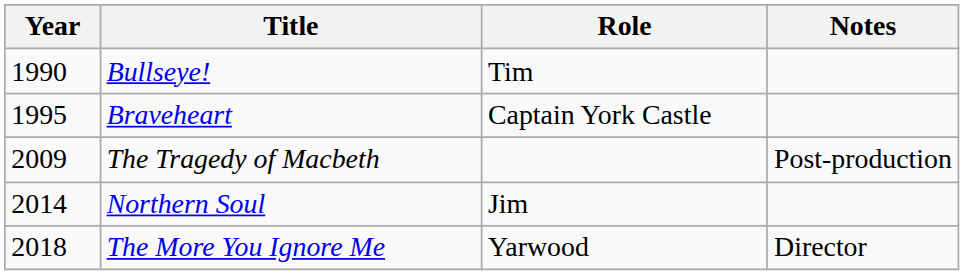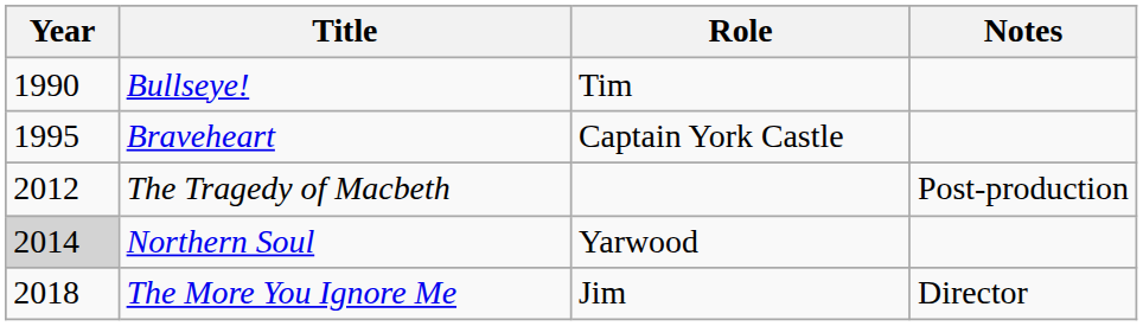The Tragedy of Macbeth | Year: 2009 -> 2012
Northern Soul | Year: no background -> lightgrey background
Northern Soul | Role: Jim -> Yarwood
The More You Ignore Me | Role: Yarwood -> Jim
